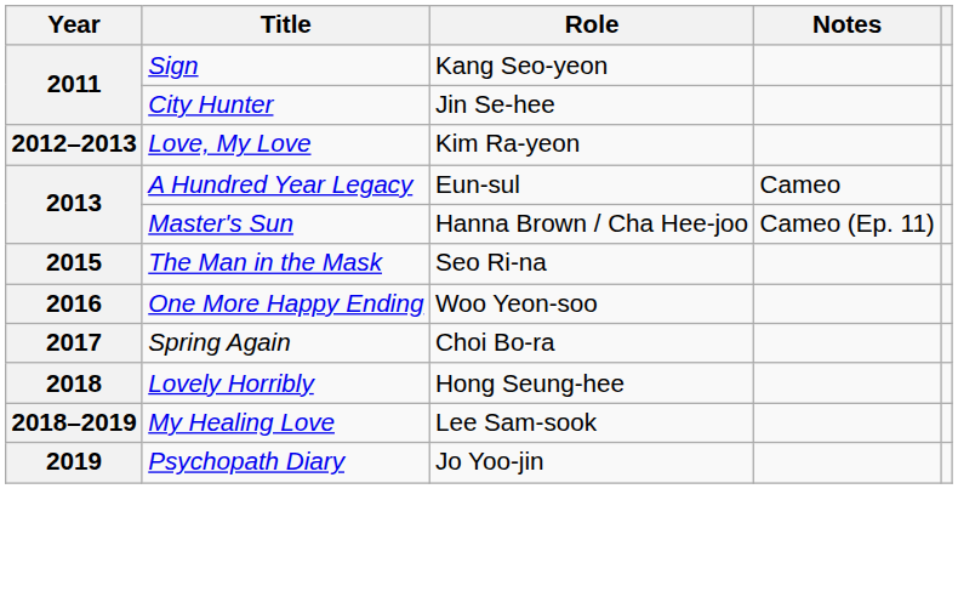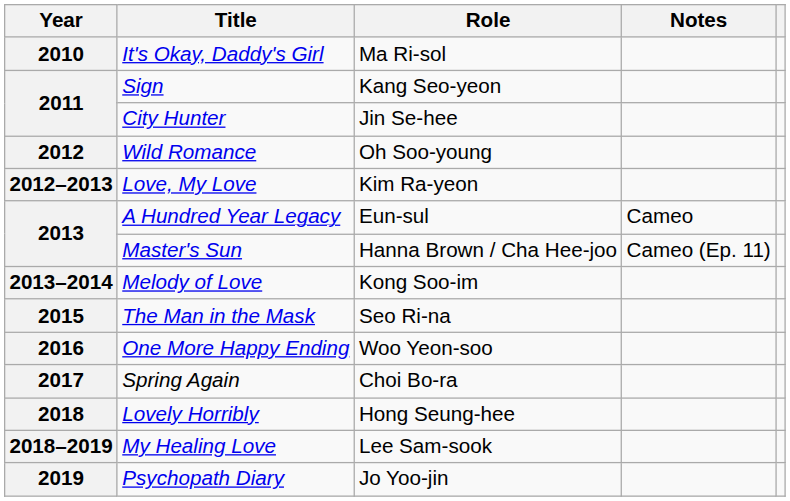+ row: 2010 | It's Okay, Daddy's Girl | Ma Ri-sol
+ row: 2012 | Wild Romance | Oh Soo-young
+ row: 2013–2014 | Melody of Love | Kong Soo-im
